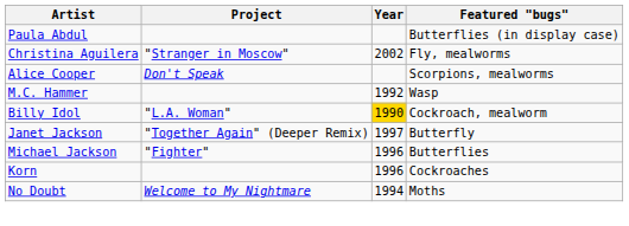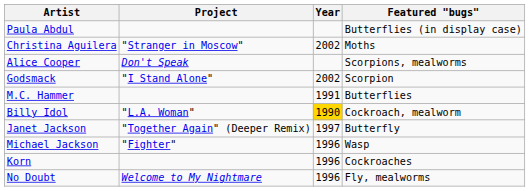Christina Aguilera | Featured "bugs": Fly, mealworms -> Moths
+ row: Godsmack | "I Stand Alone" | 2002 | Scorpion
M.C. Hammer | Year: 1992 -> 1991
M.C. Hammer | Featured "bugs": Wasp -> Butterflies
Michael Jackson | Featured "bugs": Butterflies -> Wasp
No Doubt | Year: 1994 -> 1996
No Doubt | Featured "bugs": Moths -> Fly, mealworms
